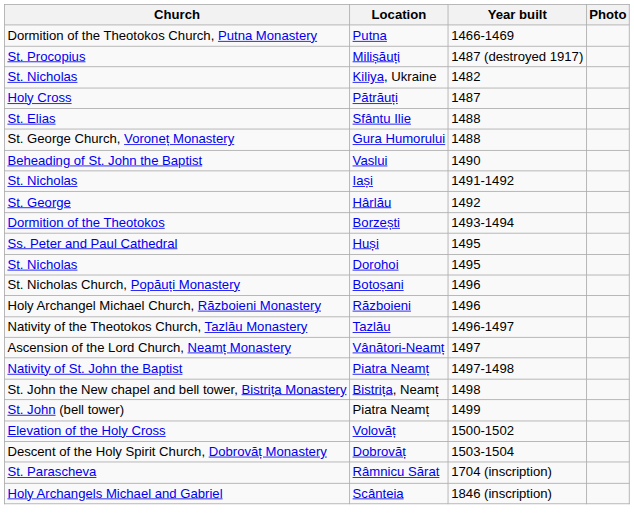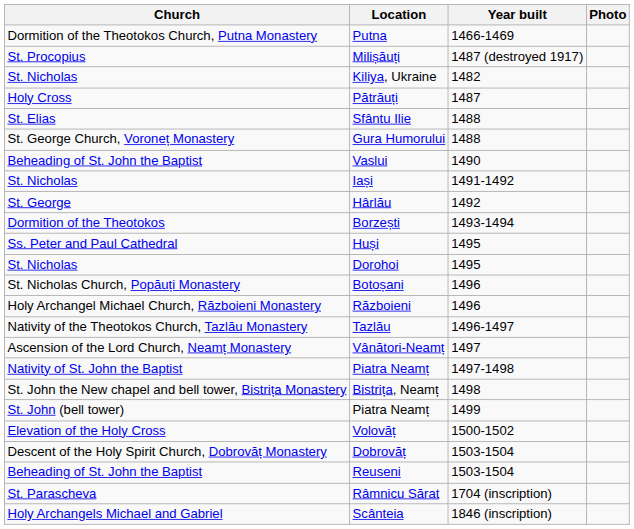+ row: Beheading of St. John the Baptist | Reuseni | 1503-1504
